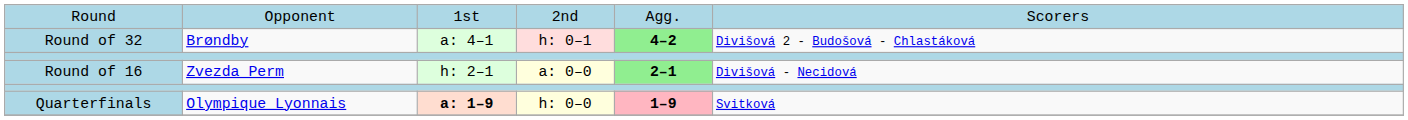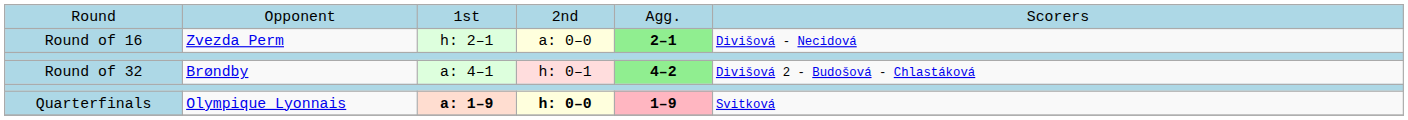rows swapped: Round of 32 <-> Round of 16
Quarterfinals | column 4: normal -> bold
